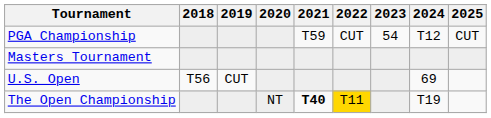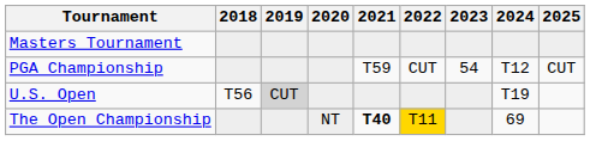rows swapped: Masters Tournament <-> PGA Championship
U.S. Open | 2019: no background -> lightgrey background
U.S. Open | 2024: 69 -> T19
The Open Championship | 2024: T19 -> 69
